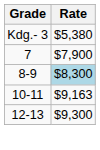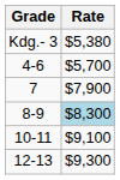+ row: 4-6 | $5,700
10-11 | Rate: $9,163 -> $9,100
